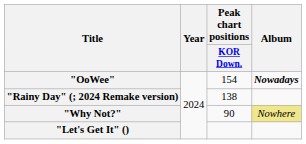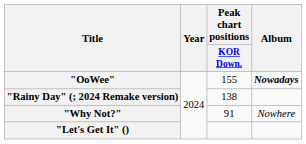"OoWee" | Peak chart positions / KOR Down.: 154 -> 155
"Why Not?" | Peak chart positions / KOR Down.: 90 -> 91
"Why Not?" | Album: khaki background -> no background
